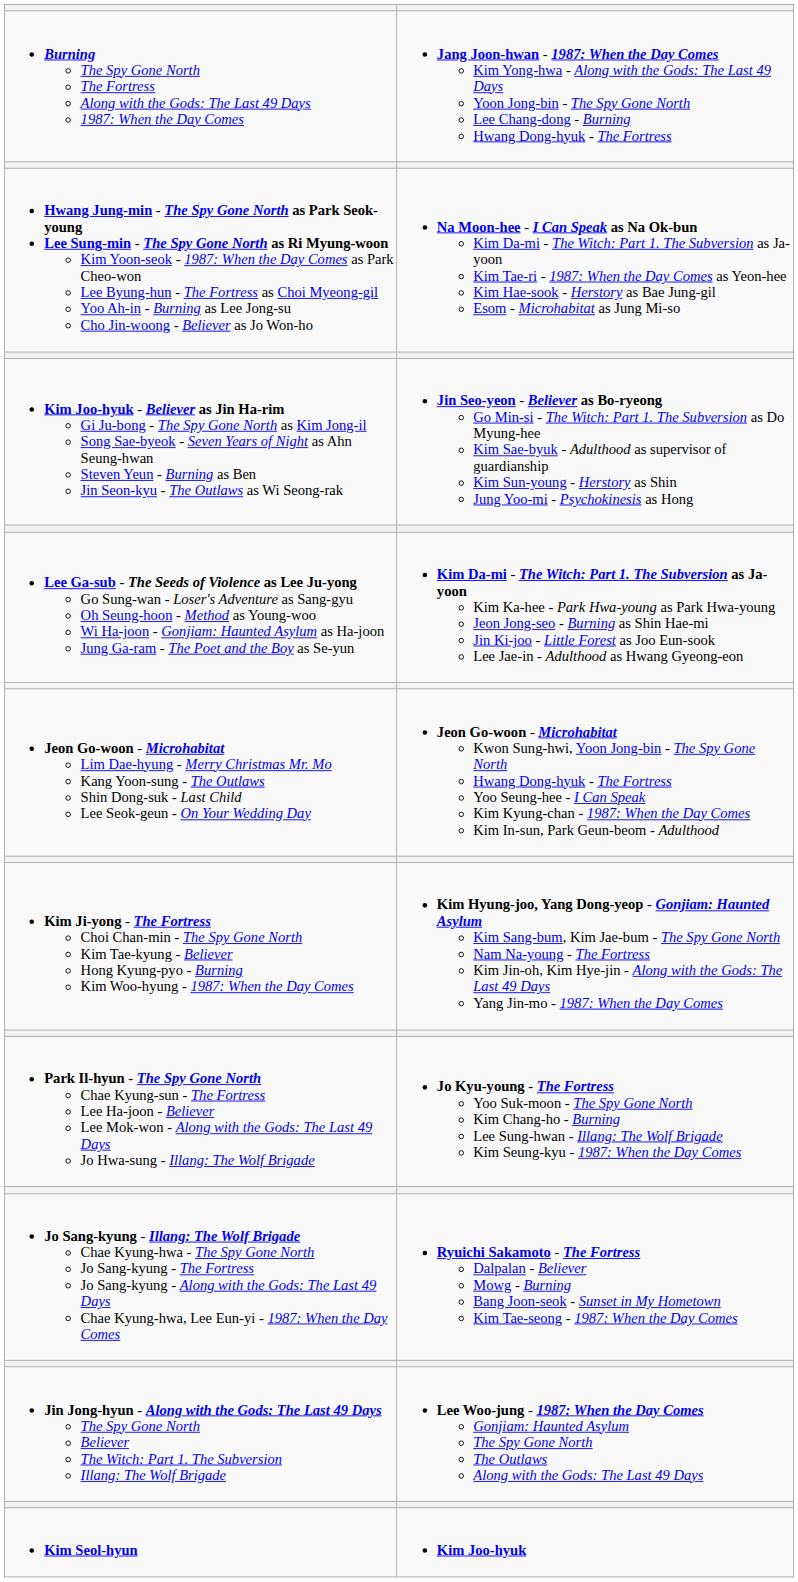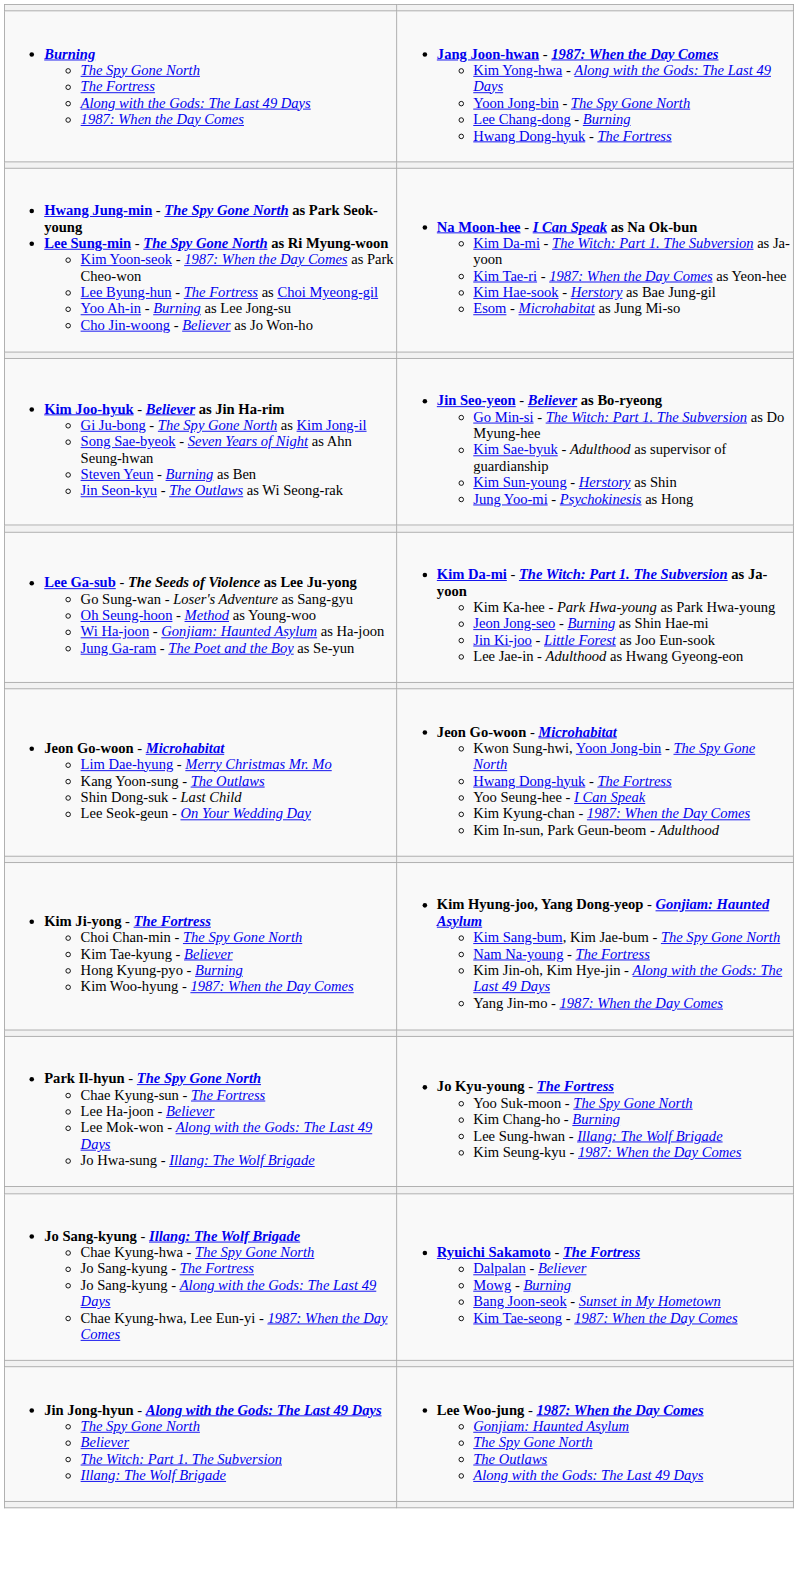- row: Kim Seol-hyun | Kim Joo-hyuk
